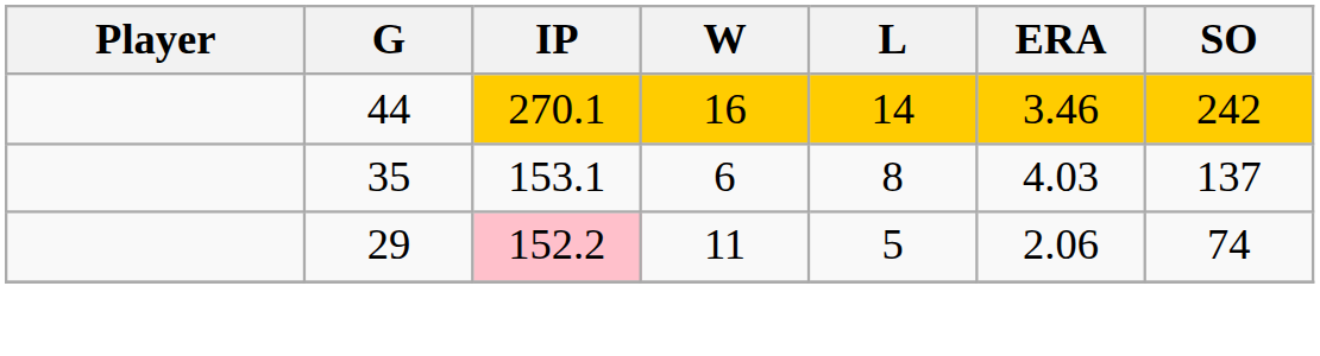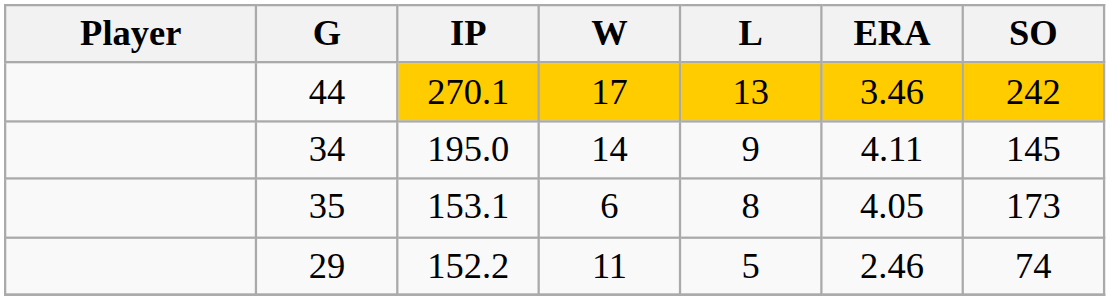44 | W: 16 -> 17
44 | L: 14 -> 13
+ row: 34 | 195.0 | 14 | 9 | 4.11 | 145
35 | ERA: 4.03 -> 4.05
35 | SO: 137 -> 173
29 | IP: pink background -> no background
29 | ERA: 2.06 -> 2.46
